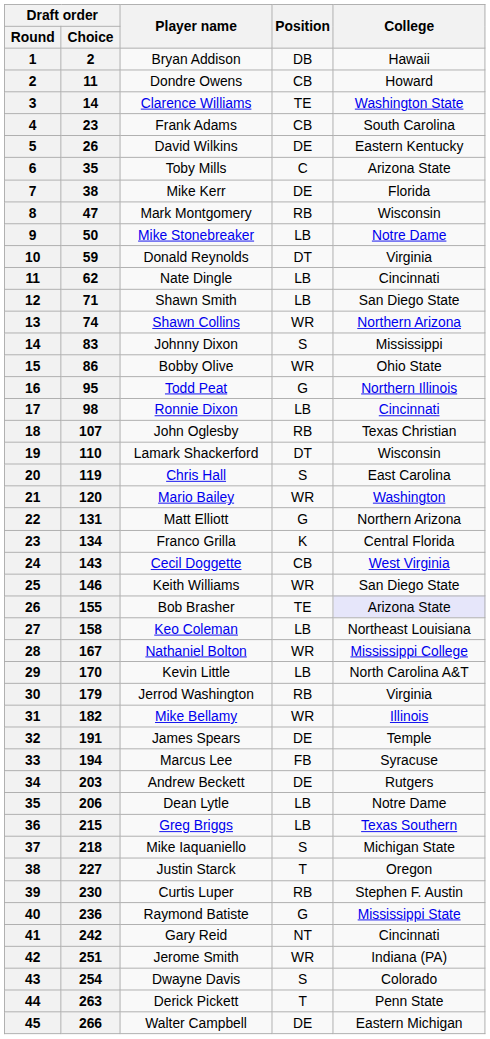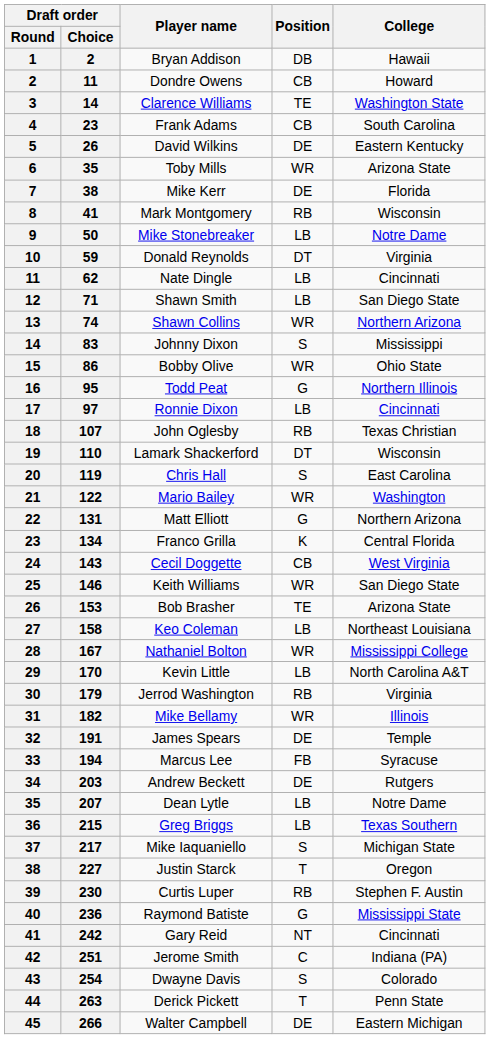Toby Mills | Position: C -> WR
Mark Montgomery | Draft order / Choice: 47 -> 41
Ronnie Dixon | Draft order / Choice: 98 -> 97
Mario Bailey | Draft order / Choice: 120 -> 122
Bob Brasher | Draft order / Choice: 155 -> 153
Bob Brasher | College: lavender background -> no background
Dean Lytle | Draft order / Choice: 206 -> 207
Mike Iaquaniello | Draft order / Choice: 218 -> 217
Jerome Smith | Position: WR -> C
